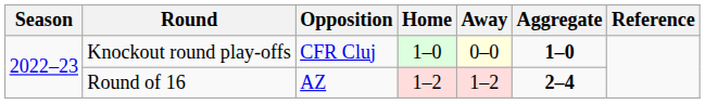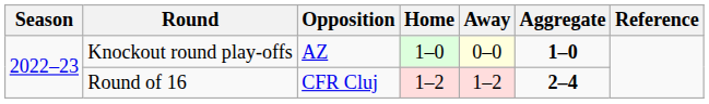Knockout round play-offs | Opposition: CFR Cluj -> AZ
Round of 16 | Opposition: AZ -> CFR Cluj
